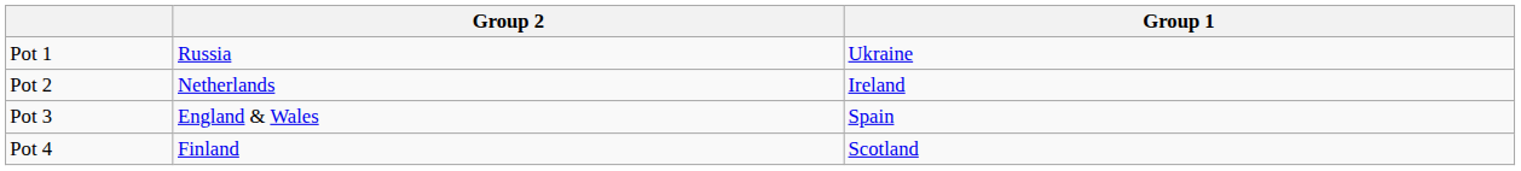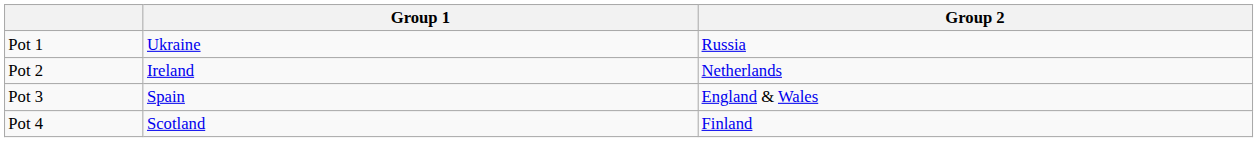columns swapped: Group 1 <-> Group 2
